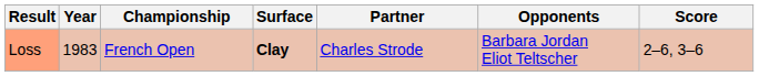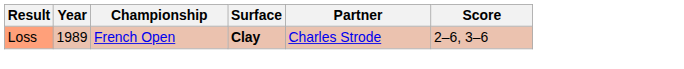- column: Opponents | Barbara Jordan Eliot Teltscher
Loss | Year: 1983 -> 1989
